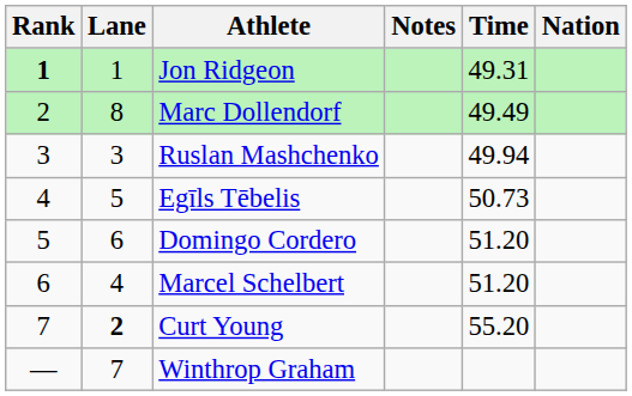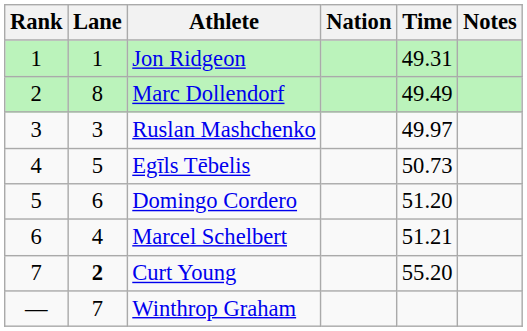columns swapped: Nation <-> Notes
Jon Ridgeon | Rank: bold -> normal
Ruslan Mashchenko | Time: 49.94 -> 49.97
Marcel Schelbert | Time: 51.20 -> 51.21
